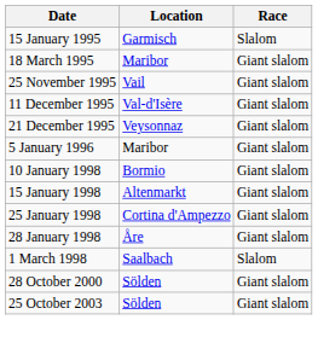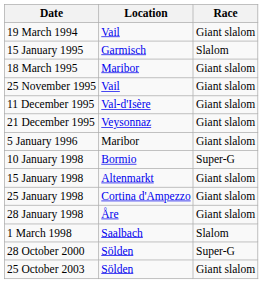+ row: 19 March 1994 | Vail | Giant slalom
10 January 1998 | Race: Giant slalom -> Super-G
28 October 2000 | Race: Giant slalom -> Super-G
